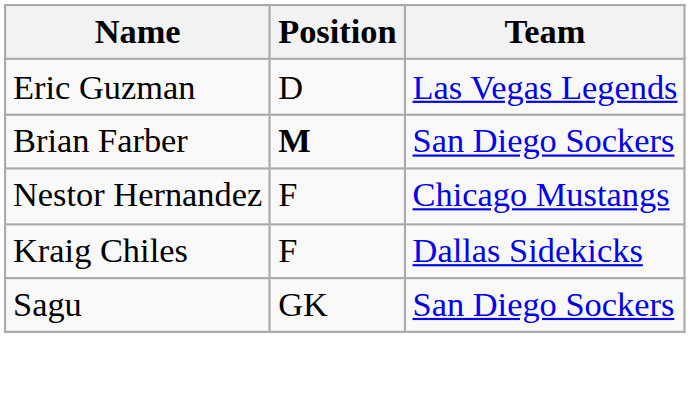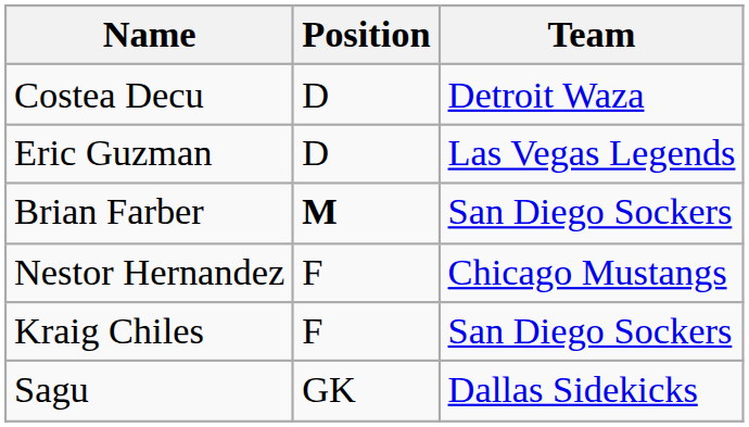+ row: Costea Decu | D | Detroit Waza
Kraig Chiles | Team: Dallas Sidekicks -> San Diego Sockers
Sagu | Team: San Diego Sockers -> Dallas Sidekicks
